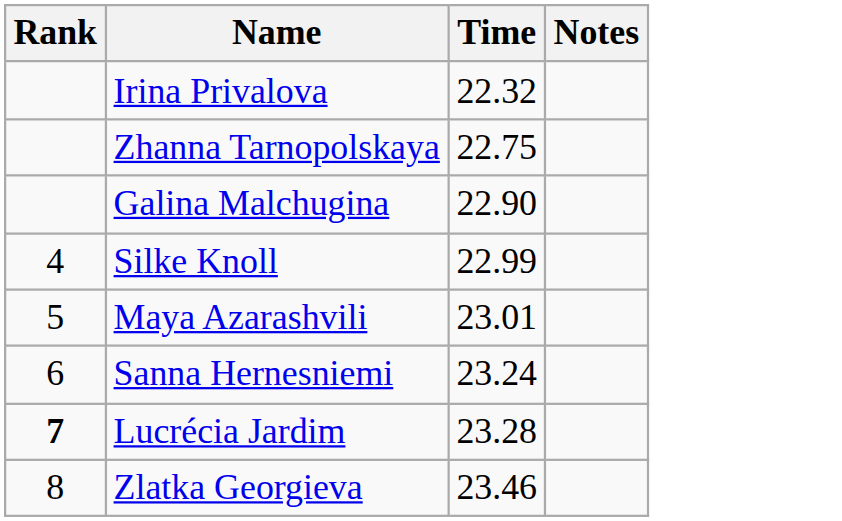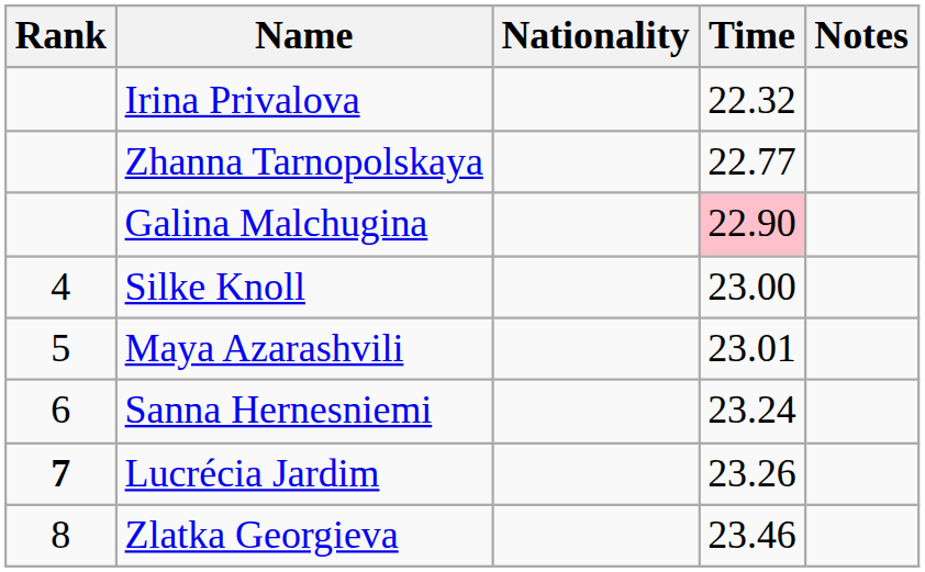+ column: Nationality
Zhanna Tarnopolskaya | Time: 22.75 -> 22.77
Galina Malchugina | Time: no background -> pink background
Silke Knoll | Time: 22.99 -> 23.00
Lucrécia Jardim | Time: 23.28 -> 23.26
